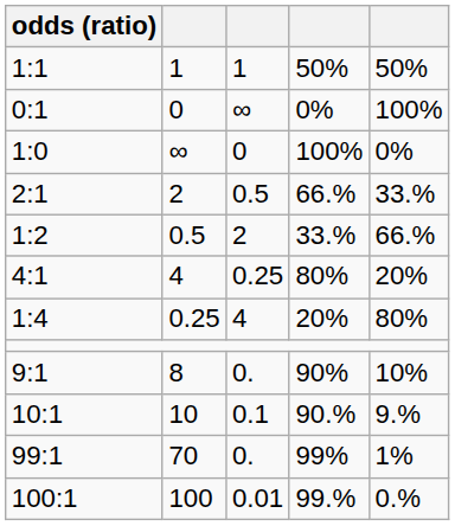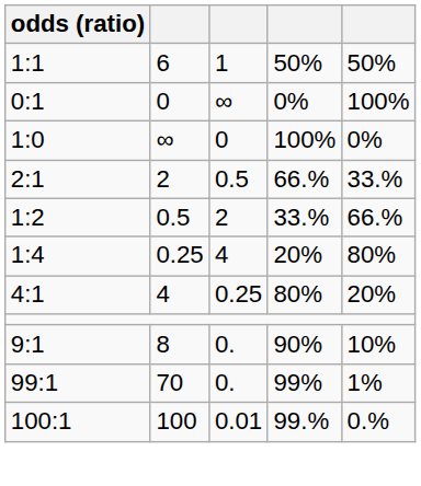1:1 | column 2: 1 -> 6
rows swapped: 4:1 <-> 1:4
- row: 10:1 | 10 | 0.1 | 90.% | 9.%
